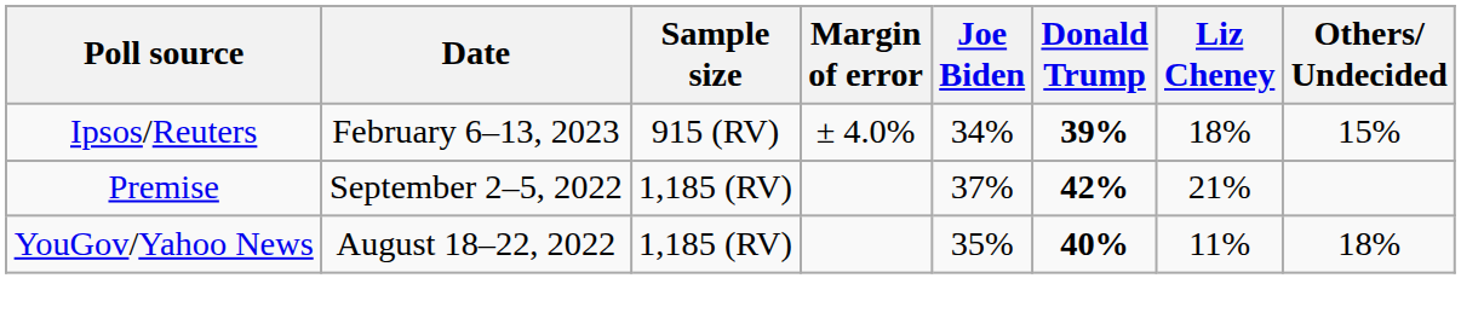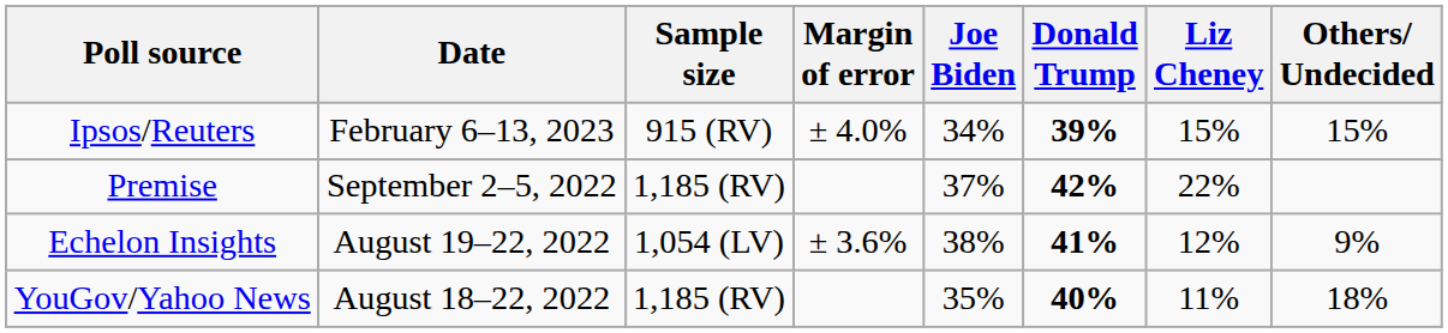Ipsos/Reuters | Liz Cheney: 18% -> 15%
Premise | Liz Cheney: 21% -> 22%
+ row: Echelon Insights | August 19–22, 2022 | 1,054 (LV) | ± 3.6% | 38% | 41% | 12% | 9%
